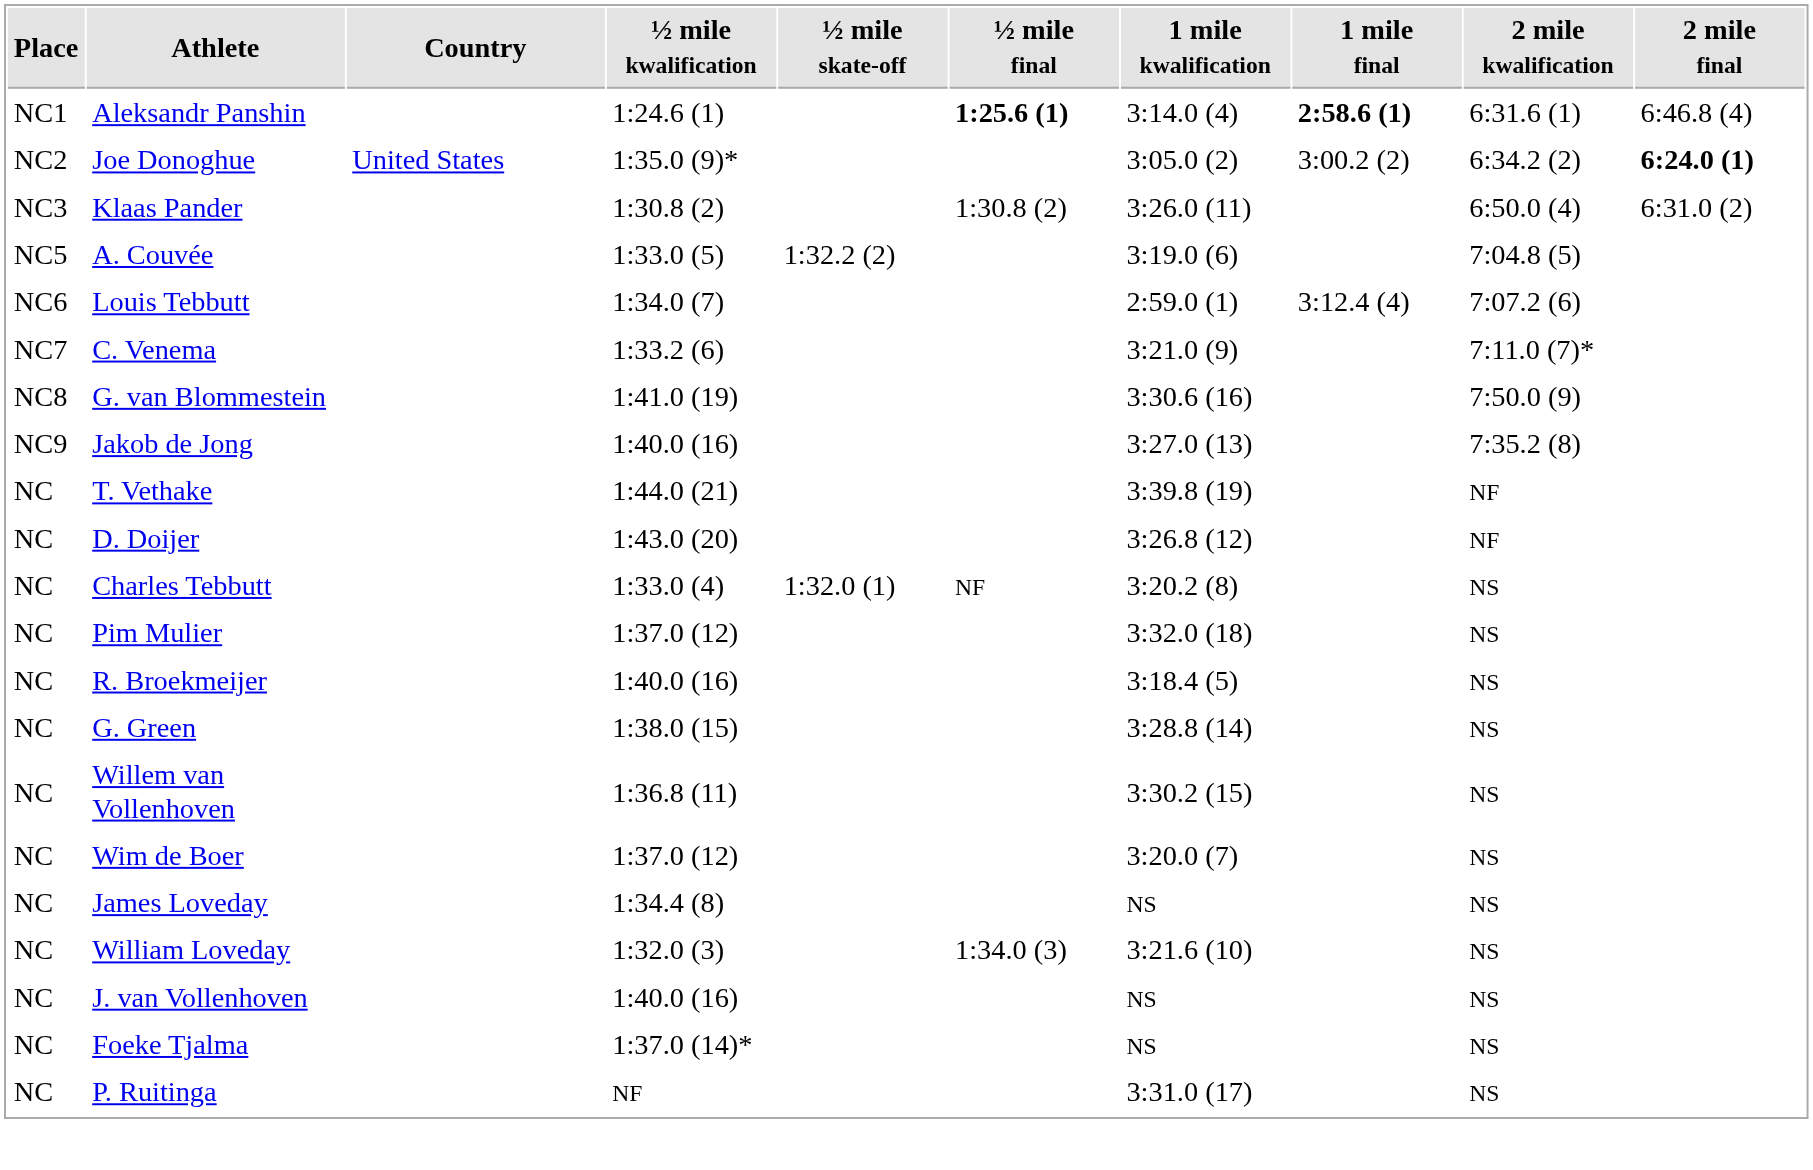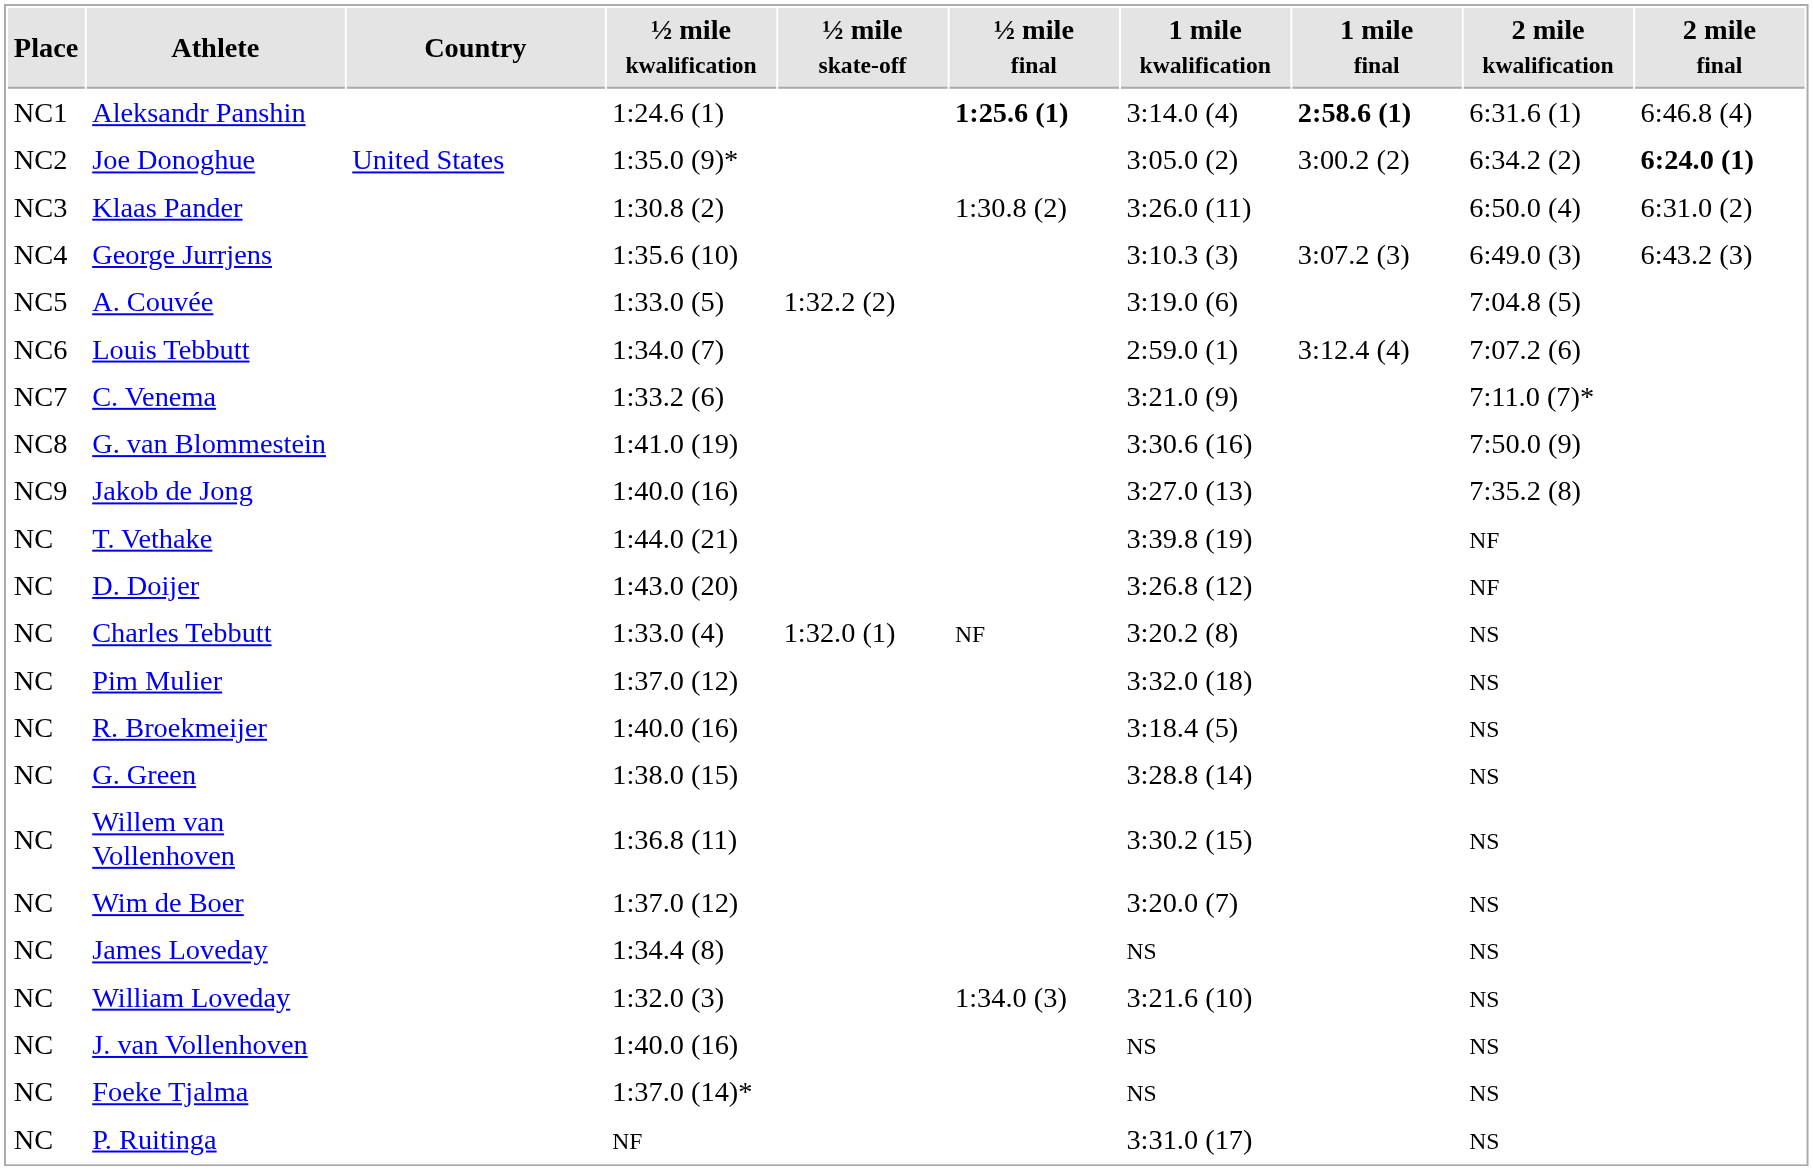+ row: NC4 | George Jurrjens | 1:35.6 (10) | 3:10.3 (3) | 3:07.2 (3) | 6:49.0 (3) | 6:43.2 (3)
